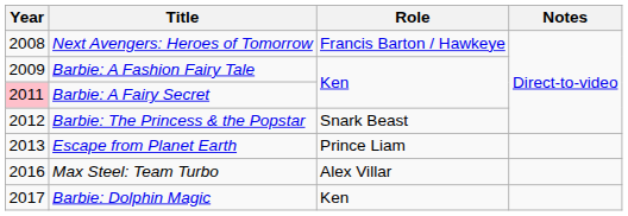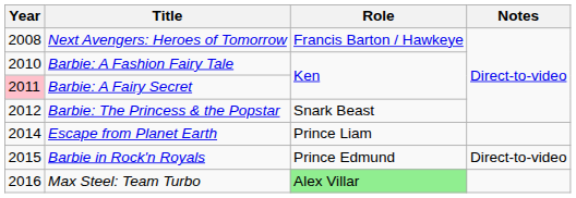Barbie: A Fashion Fairy Tale | Year: 2009 -> 2010
Escape from Planet Earth | Year: 2013 -> 2014
+ row: 2015 | Barbie in Rock'n Royals | Prince Edmund | Direct-to-video
Max Steel: Team Turbo | Role: no background -> lightgreen background
- row: 2017 | Barbie: Dolphin Magic | Ken
